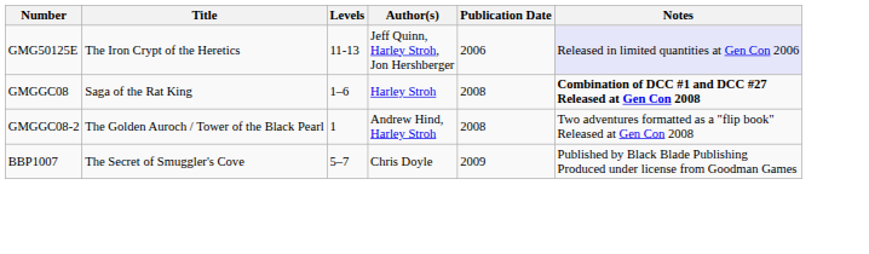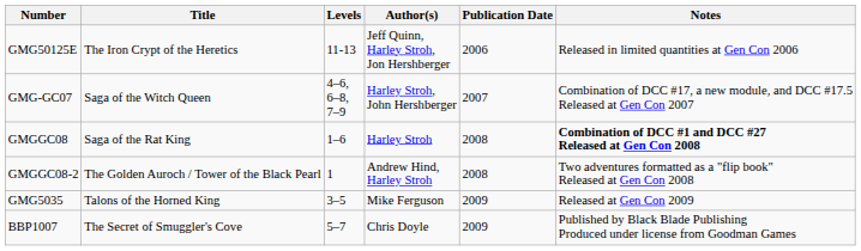GMG50125E | Notes: lavender background -> no background
+ row: GMG-GC07 | Saga of the Witch Queen | 4–6, 6–8, 7–9 | Harley Stroh, John Hershberger | 2007 | Combination of DCC #17, a new module, and DCC #17.5 Released at Gen Con 2007
+ row: GMG5035 | Talons of the Horned King | 3–5 | Mike Ferguson | 2009 | Released at Gen Con 2009
